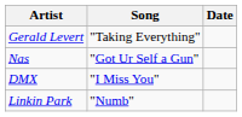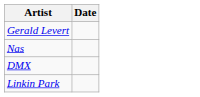- column: Song | "Taking Everything" | "Got Ur Self a Gun" | "I Miss You" | "Numb"
